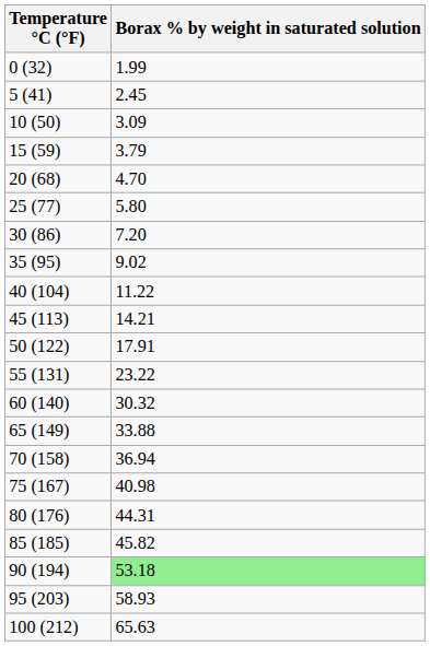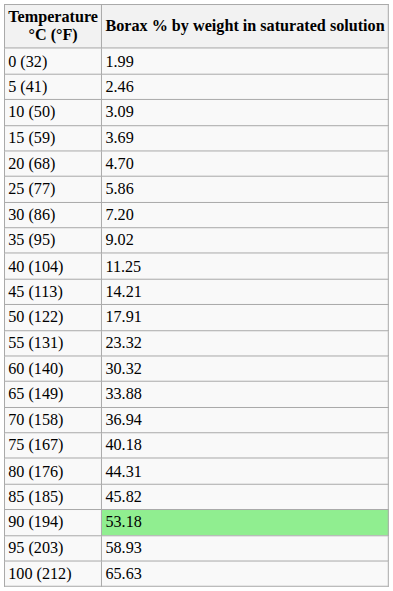5 (41) | Borax % by weight in saturated solution: 2.45 -> 2.46
15 (59) | Borax % by weight in saturated solution: 3.79 -> 3.69
25 (77) | Borax % by weight in saturated solution: 5.80 -> 5.86
40 (104) | Borax % by weight in saturated solution: 11.22 -> 11.25
55 (131) | Borax % by weight in saturated solution: 23.22 -> 23.32
75 (167) | Borax % by weight in saturated solution: 40.98 -> 40.18
